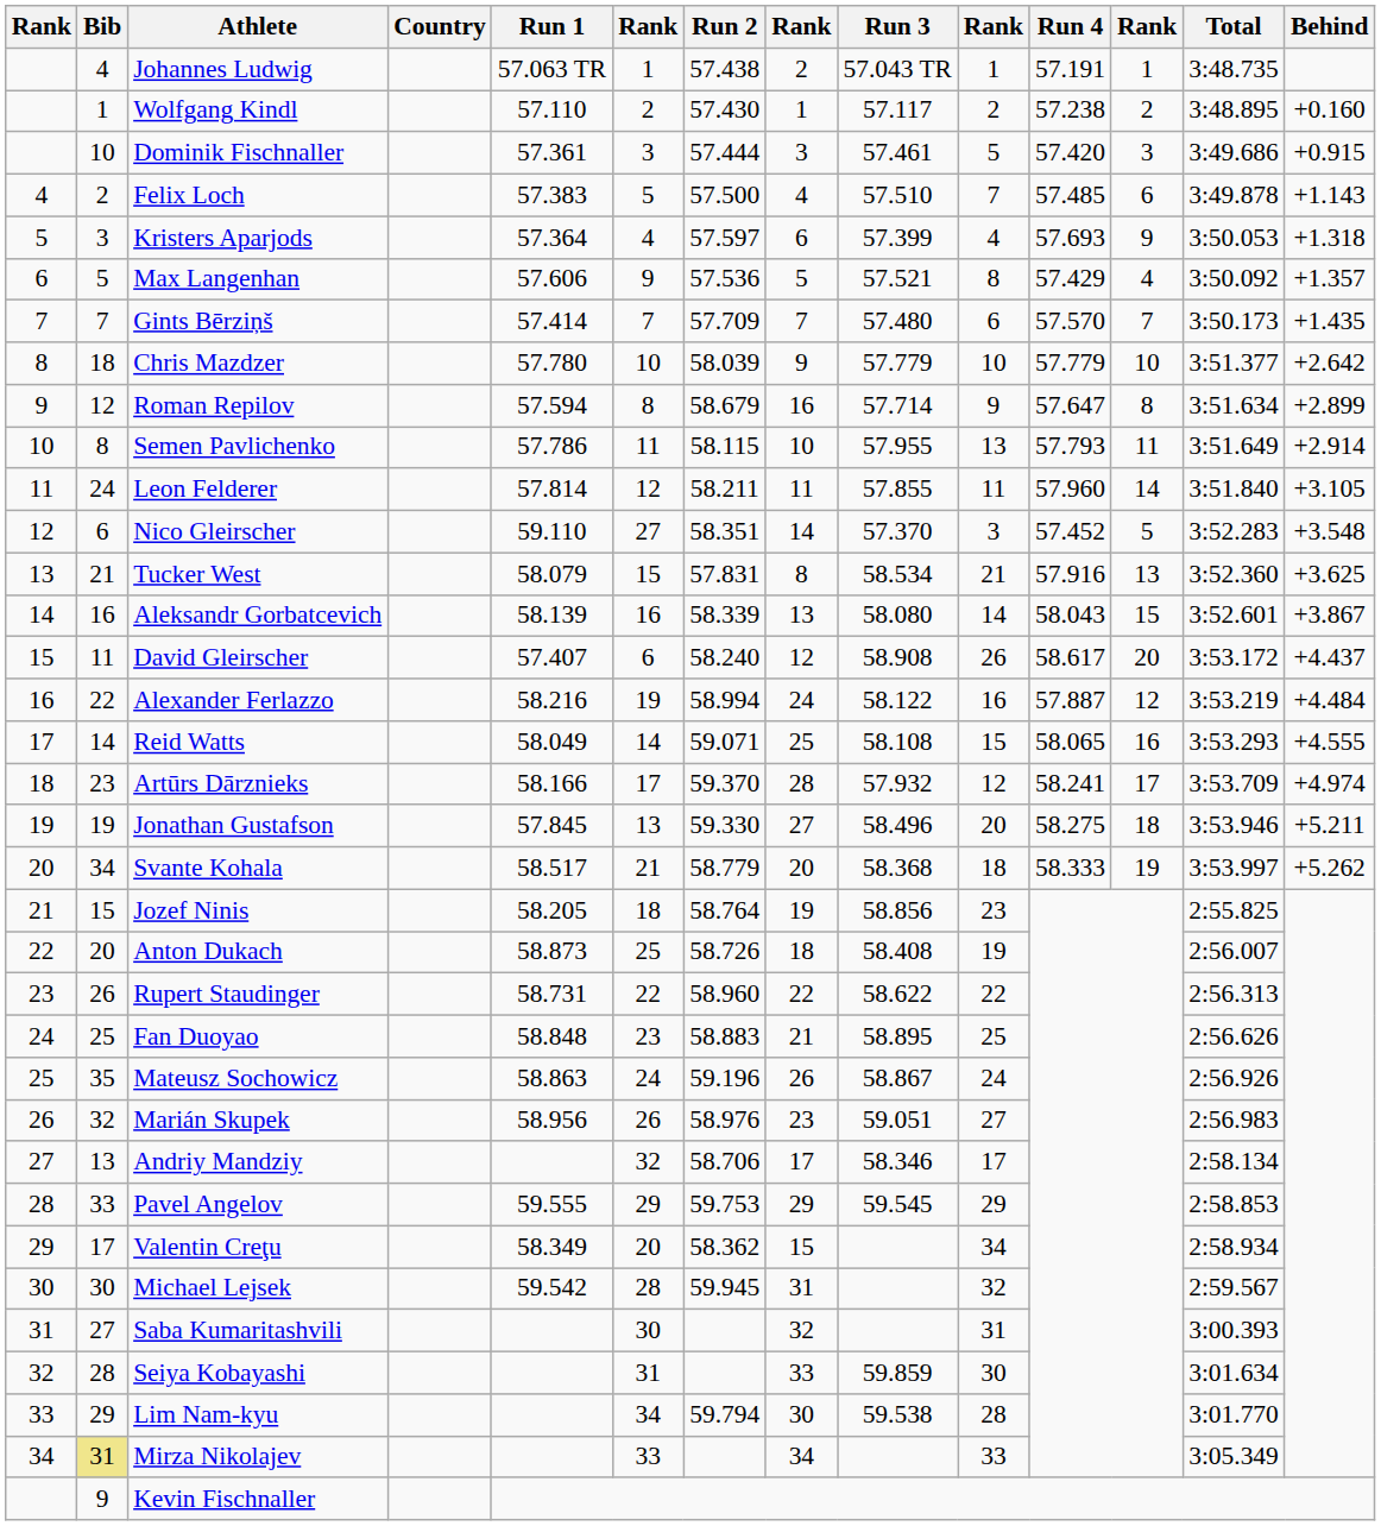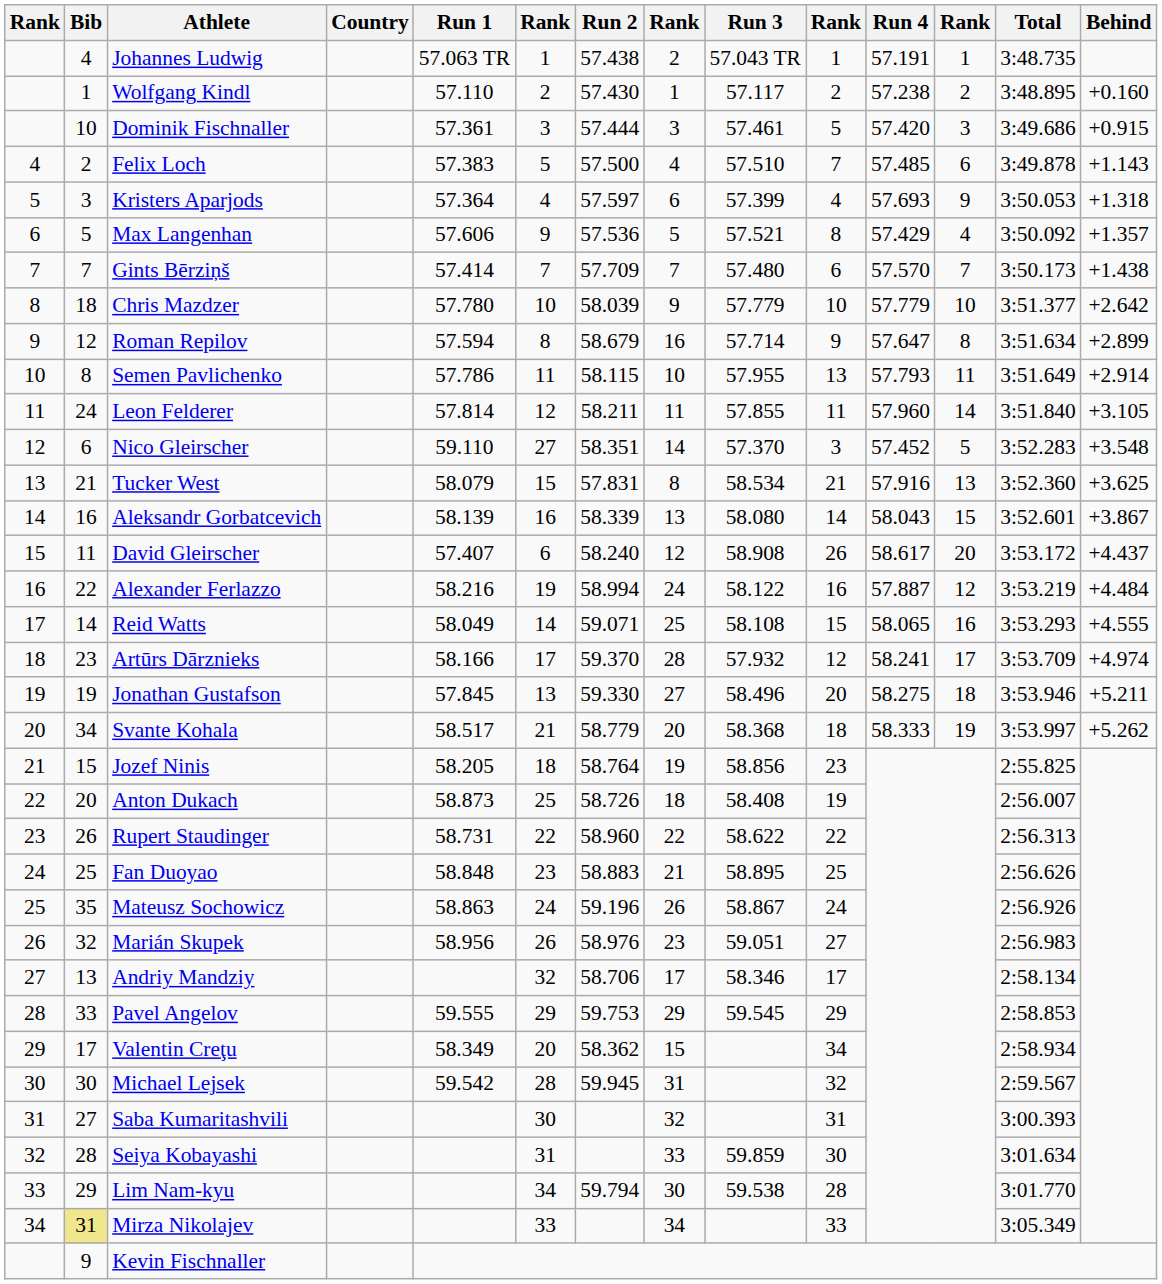Gints Bērziņš | Behind: +1.435 -> +1.438
